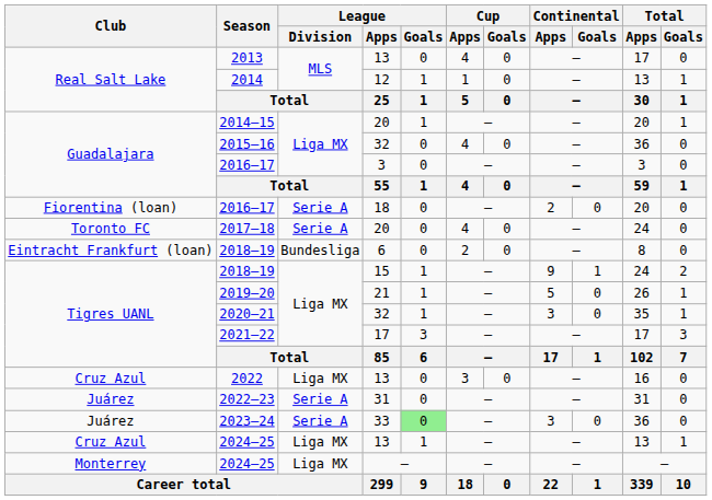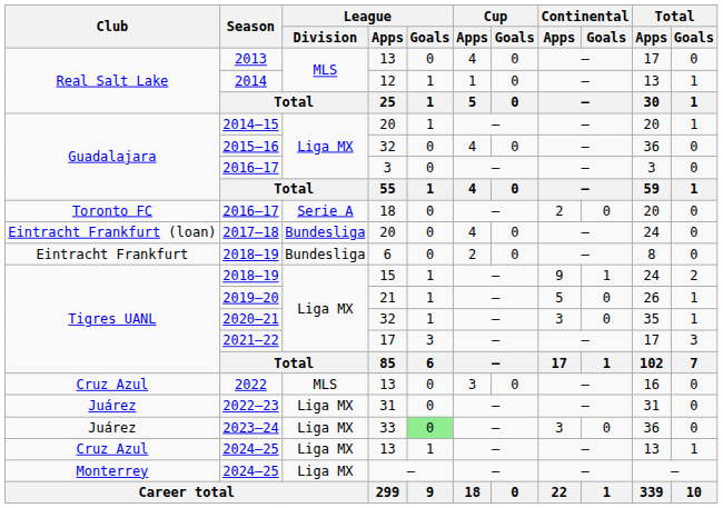2016–17 / 18 | Club: Fiorentina (loan) -> Toronto FC
2017–18 | Club: Toronto FC -> Eintracht Frankfurt (loan)
2017–18 | League / Division: Serie A -> Bundesliga
2018–19 / 6 | Club: Eintracht Frankfurt (loan) -> Eintracht Frankfurt
2022 | League / Division: Liga MX -> MLS
2022–23 | League / Division: Serie A -> Liga MX
2023–24 | League / Division: Serie A -> Liga MX
